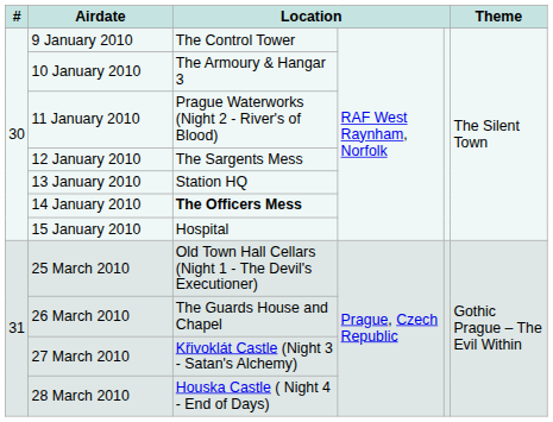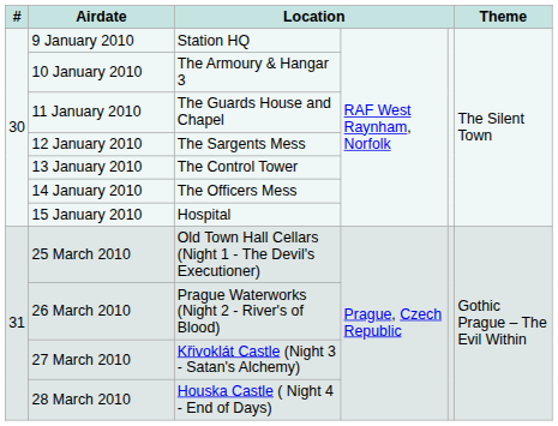9 January 2010 | column 3: The Control Tower -> Station HQ
11 January 2010 | column 3: Prague Waterworks (Night 2 - River's of Blood) -> The Guards House and Chapel
13 January 2010 | column 3: Station HQ -> The Control Tower
14 January 2010 | column 3: bold -> normal
26 March 2010 | column 3: The Guards House and Chapel -> Prague Waterworks (Night 2 - River's of Blood)
